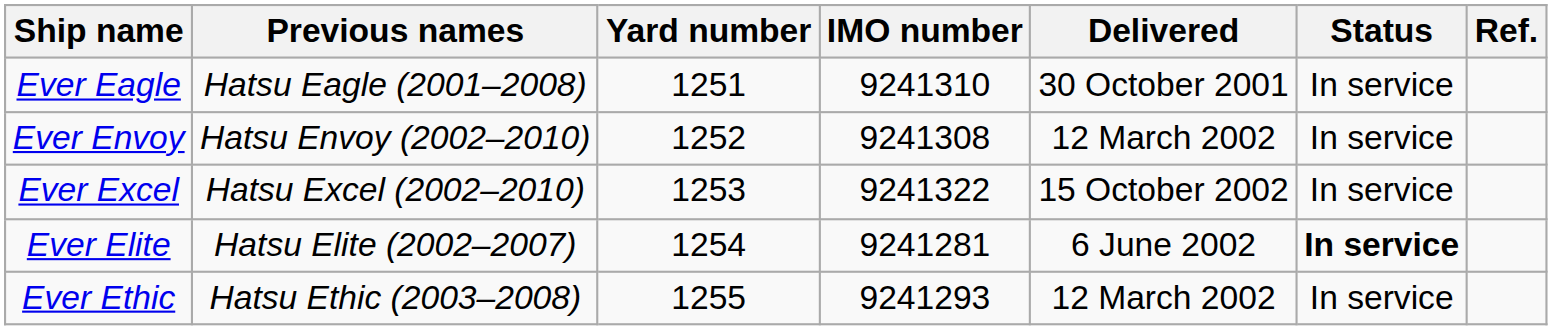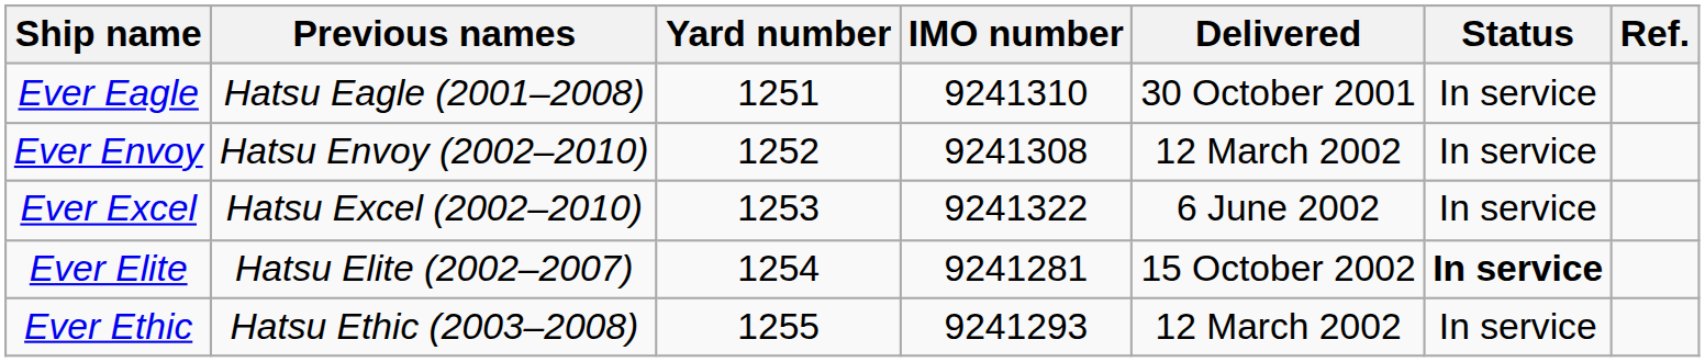Ever Excel | Delivered: 15 October 2002 -> 6 June 2002
Ever Elite | Delivered: 6 June 2002 -> 15 October 2002
